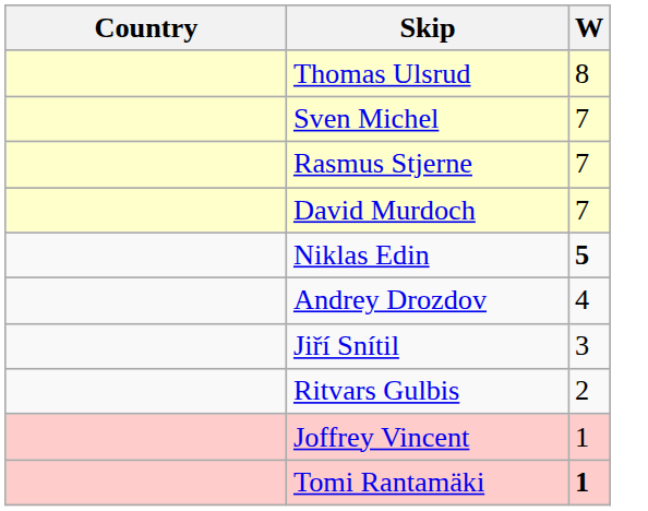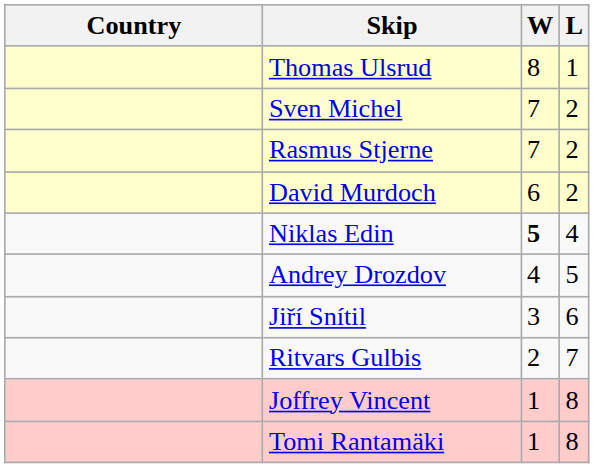+ column: L | 1 | 2 | 2 | 2 | 4 | 5 | 6 | 7 | 8 | 8
David Murdoch | W: 7 -> 6
Tomi Rantamäki | W: bold -> normal
